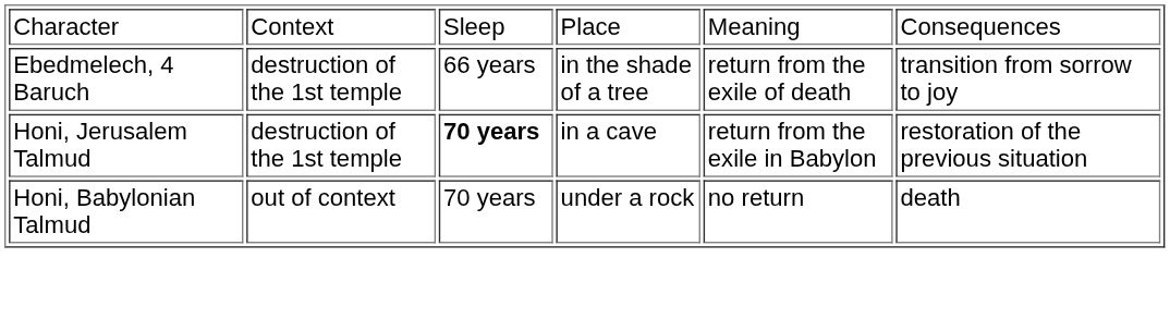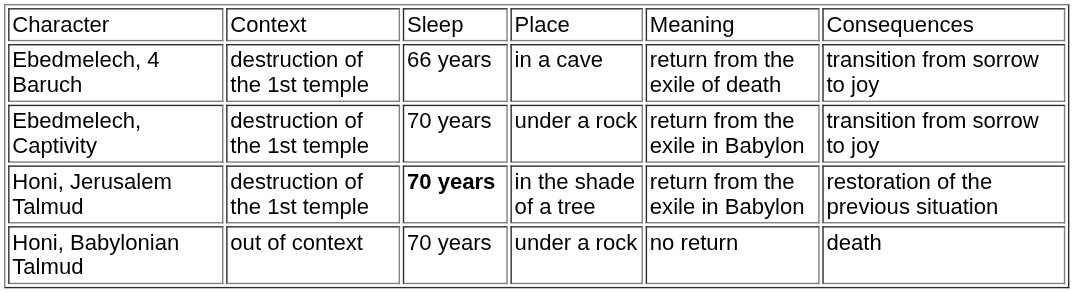Ebedmelech, 4 Baruch | column 4: in the shade of a tree -> in a cave
+ row: Ebedmelech, Captivity | destruction of the 1st temple | 70 years | under a rock | return from the exile in Babylon | transition from sorrow to joy
Honi, Jerusalem Talmud | column 4: in a cave -> in the shade of a tree
